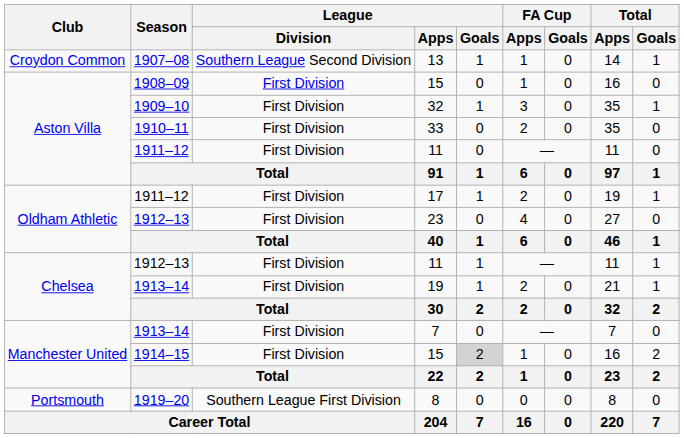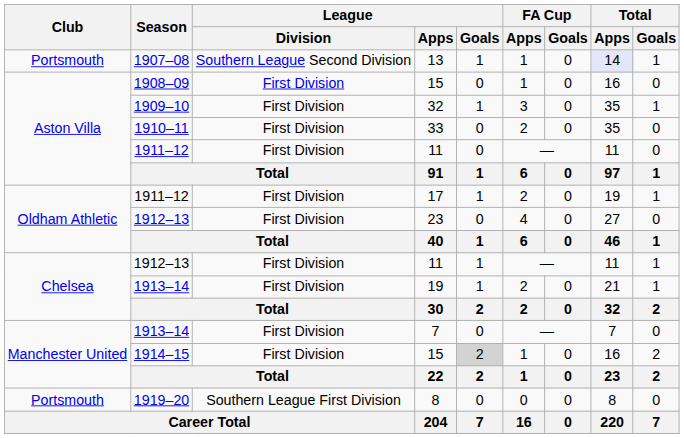13 | Club: Croydon Common -> Portsmouth
13 | Total / Apps: no background -> lavender background
